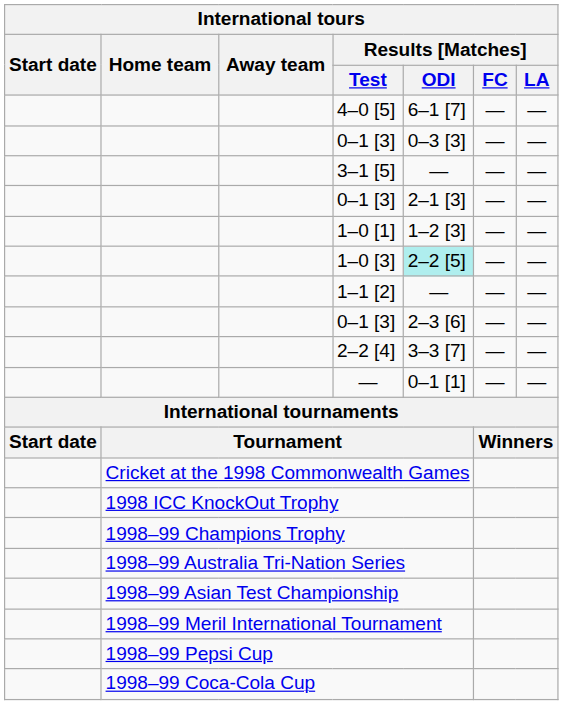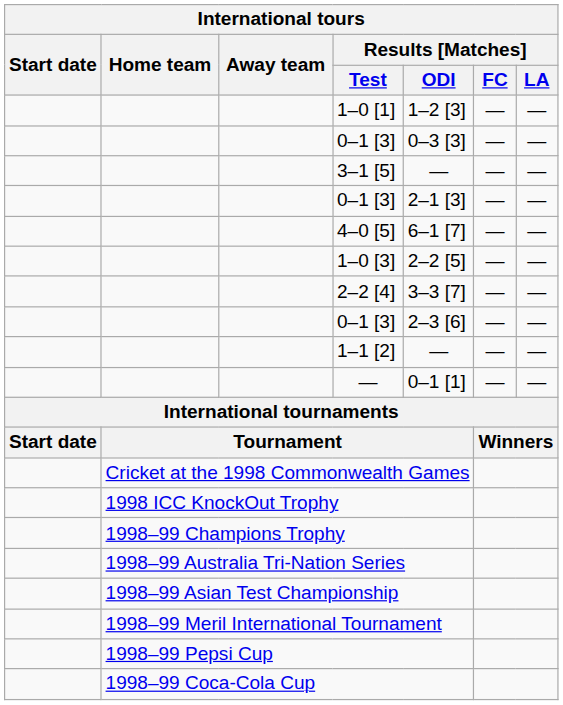rows swapped: 1–0 [1] <-> 4–0 [5]
1–0 [3] | Results [Matches] / ODI: paleturquoise background -> no background
rows swapped: 1–1 [2] <-> 2–2 [4]
